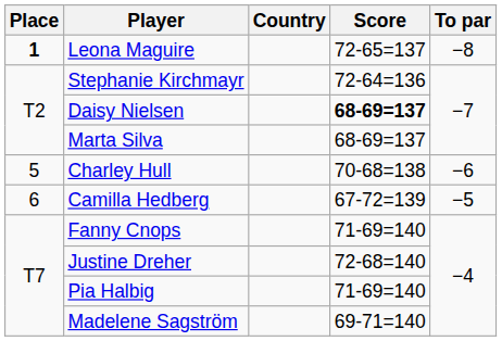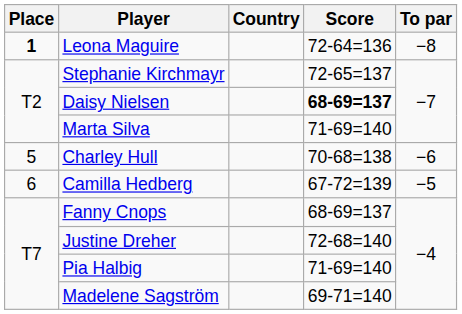Leona Maguire | Score: 72-65=137 -> 72-64=136
Stephanie Kirchmayr | Score: 72-64=136 -> 72-65=137
Marta Silva | Score: 68-69=137 -> 71-69=140
Fanny Cnops | Score: 71-69=140 -> 68-69=137
